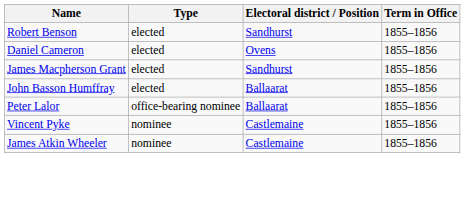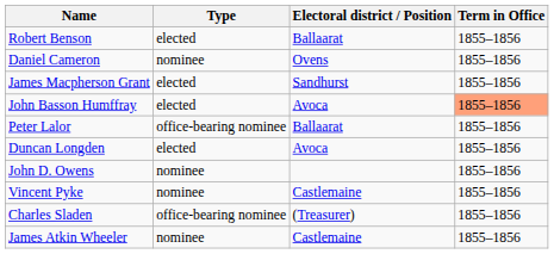Robert Benson | Electoral district / Position: Sandhurst -> Ballaarat
Daniel Cameron | Type: elected -> nominee
John Basson Humffray | Electoral district / Position: Ballaarat -> Avoca
John Basson Humffray | Term in Office: no background -> lightsalmon background
+ row: Duncan Longden | elected | Avoca | 1855–1856
+ row: John D. Owens | nominee | 1855–1856
+ row: Charles Sladen | office-bearing nominee | (Treasurer) | 1855–1856
